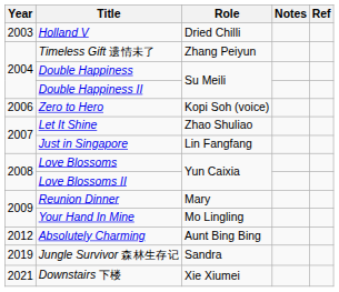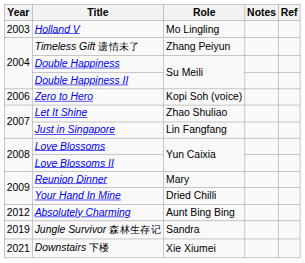Holland V | Role: Dried Chilli -> Mo Lingling
Your Hand In Mine | Role: Mo Lingling -> Dried Chilli
